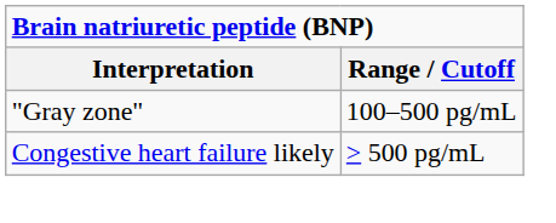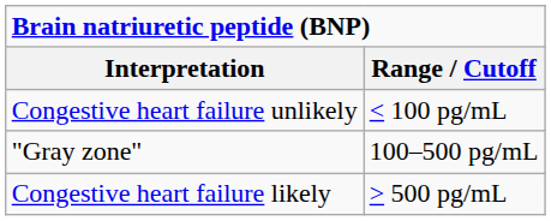+ row: Congestive heart failure unlikely | < 100 pg/mL
